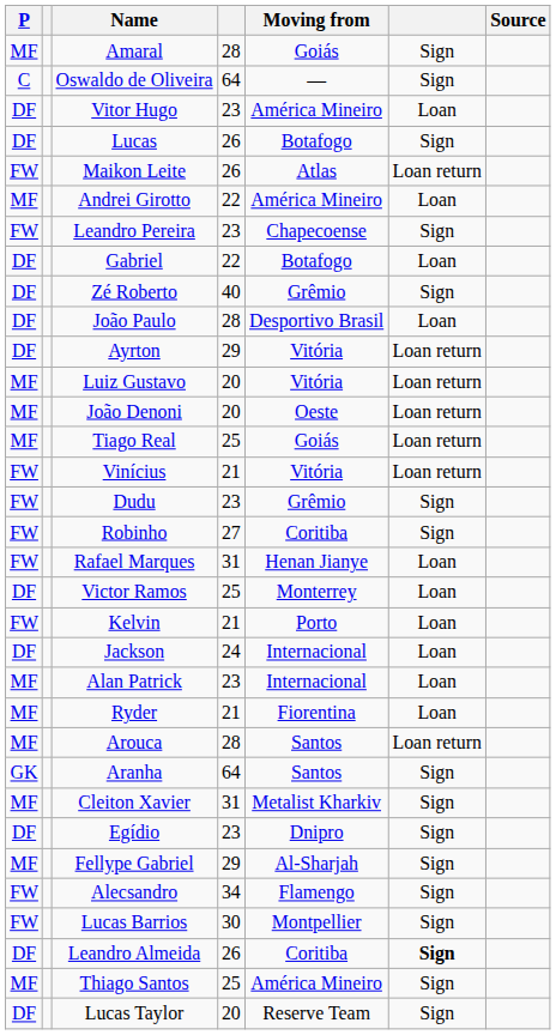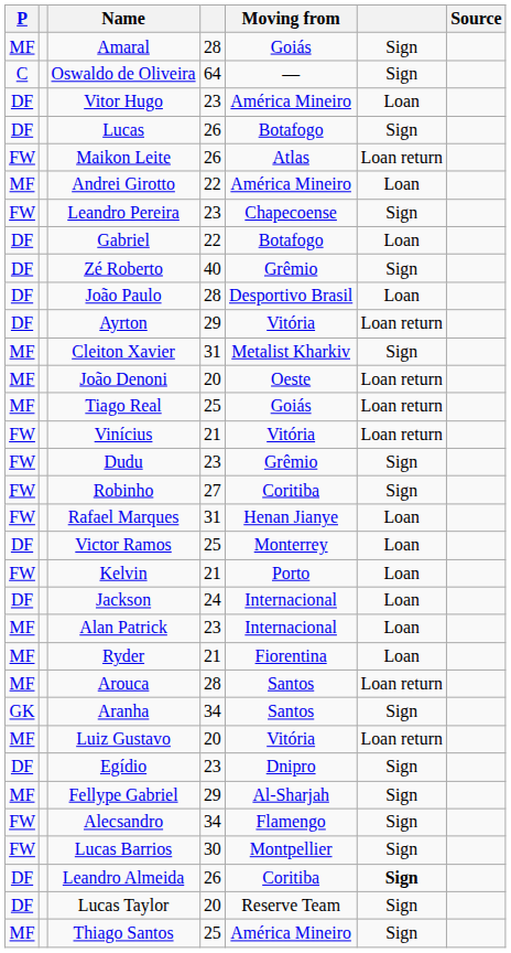rows swapped: Luiz Gustavo <-> Cleiton Xavier
Aranha | column 4: 64 -> 34
rows swapped: Lucas Taylor <-> Thiago Santos
